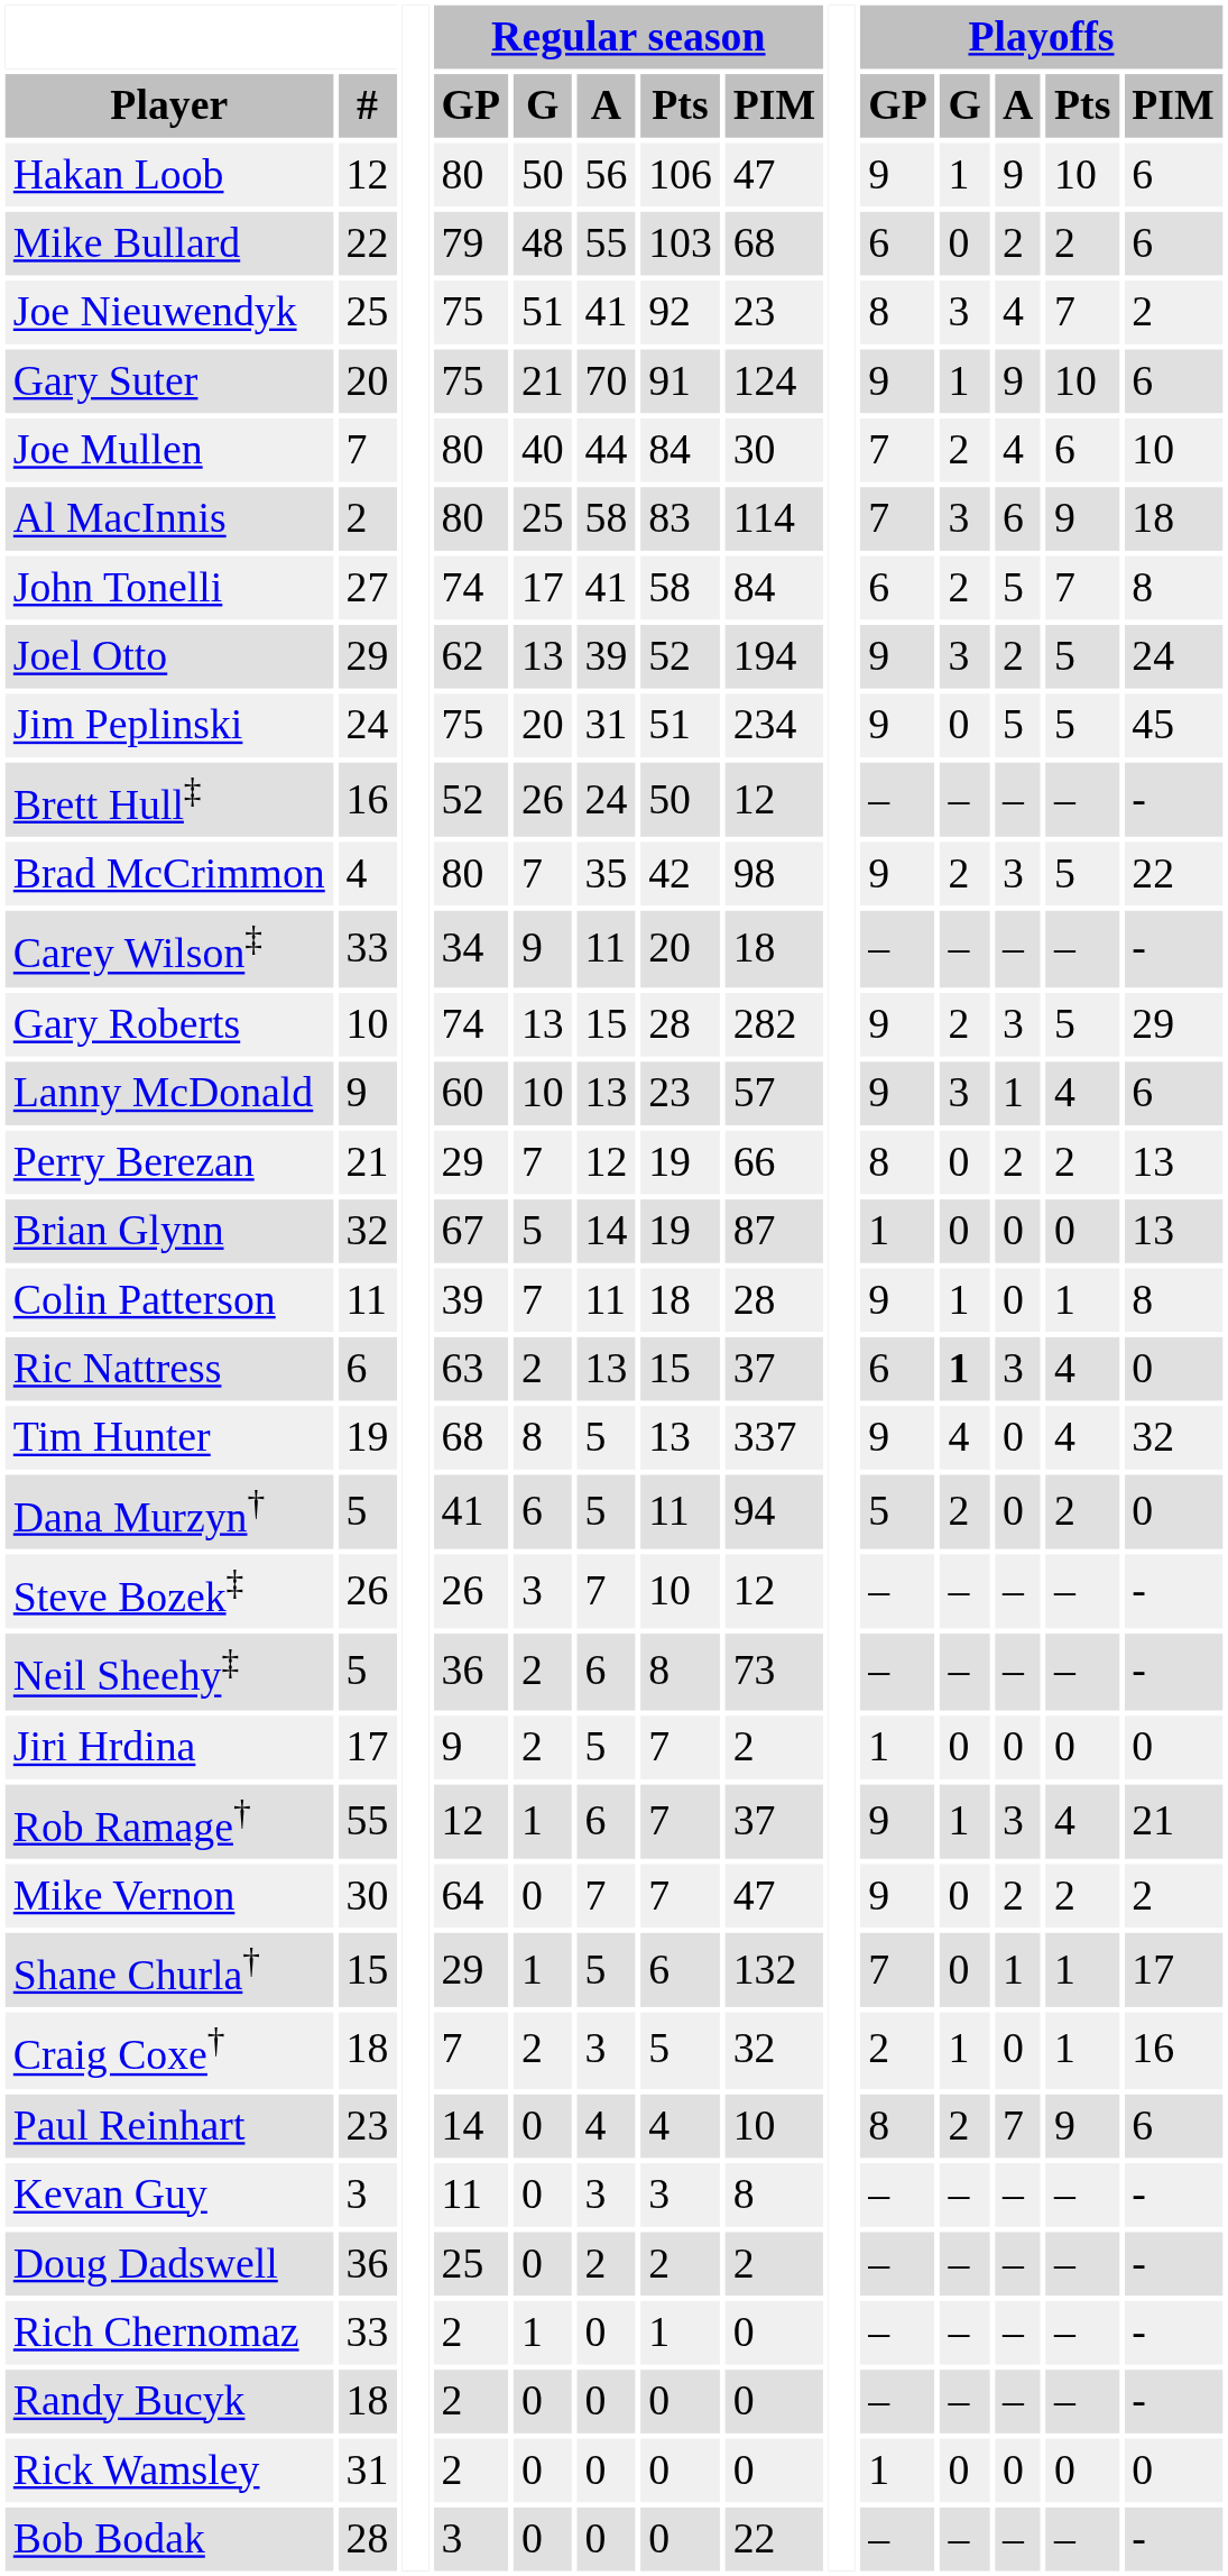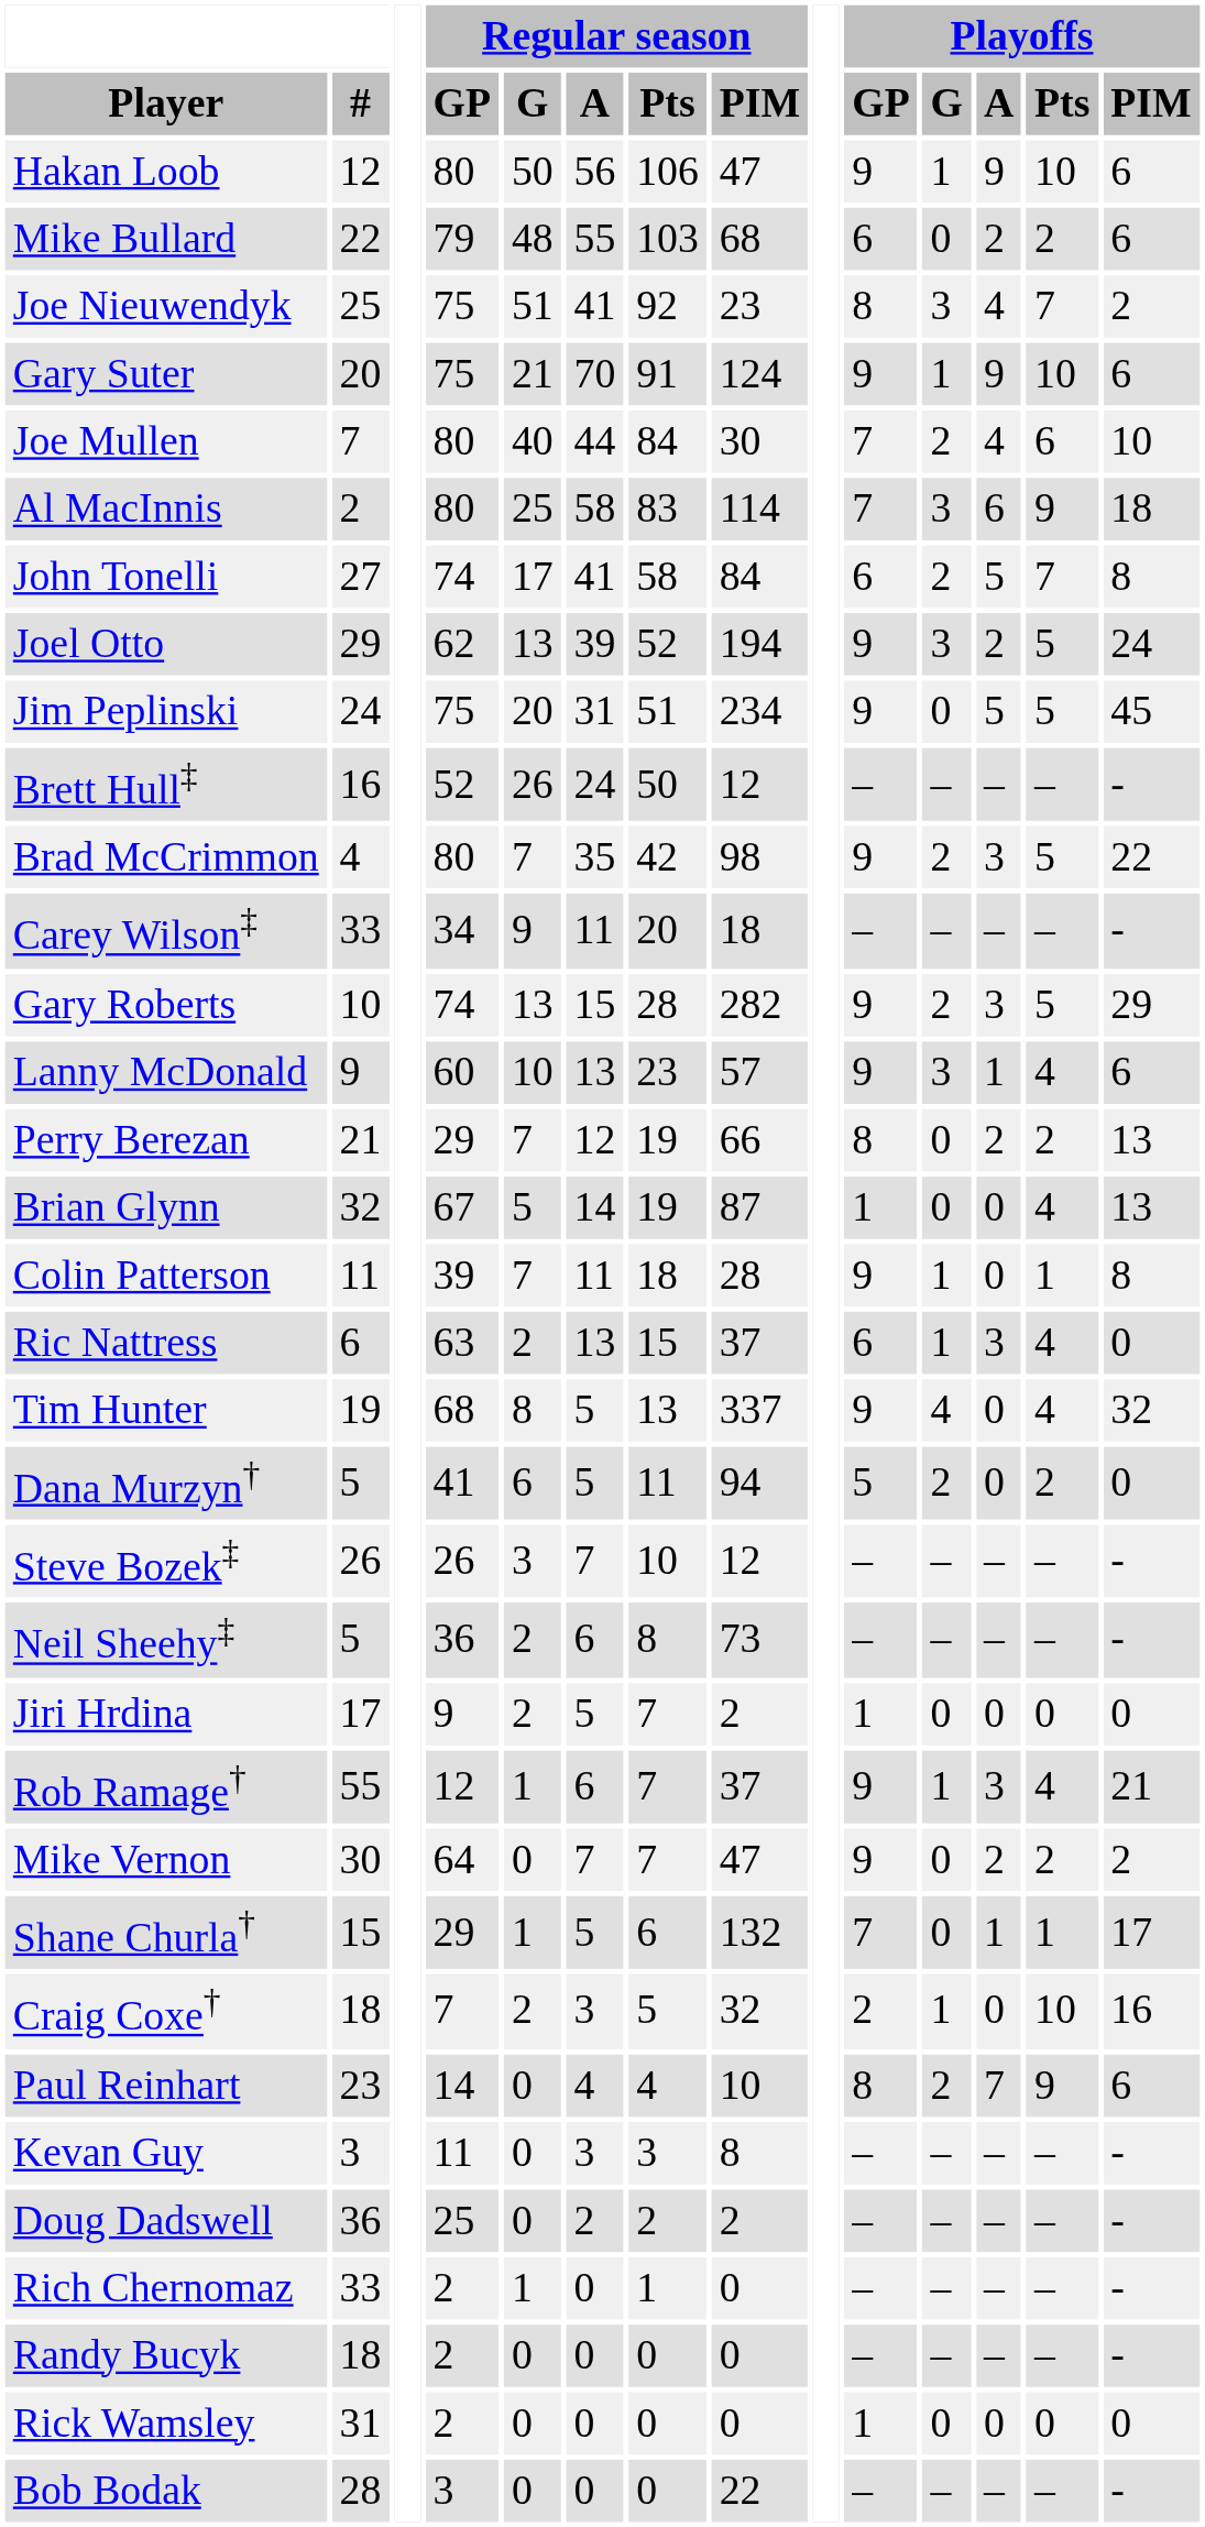Brian Glynn | Playoffs / Pts: 0 -> 4
Ric Nattress | Playoffs / G: bold -> normal
Craig Coxe† | Playoffs / Pts: 1 -> 10
